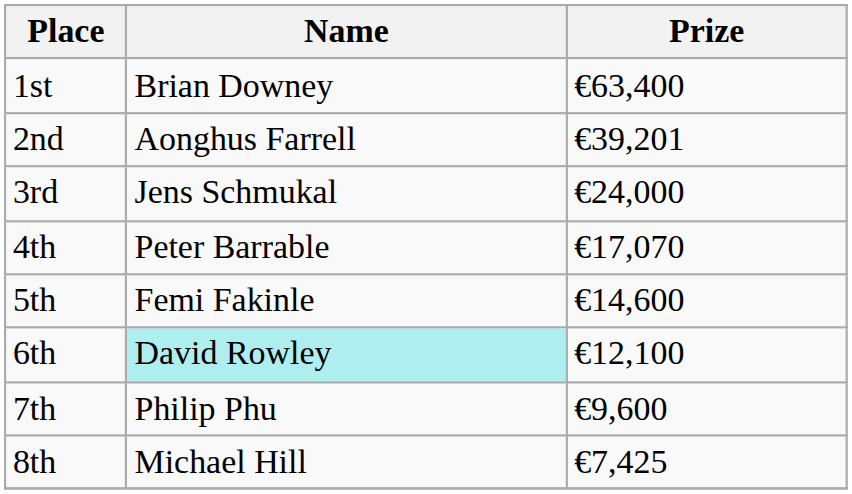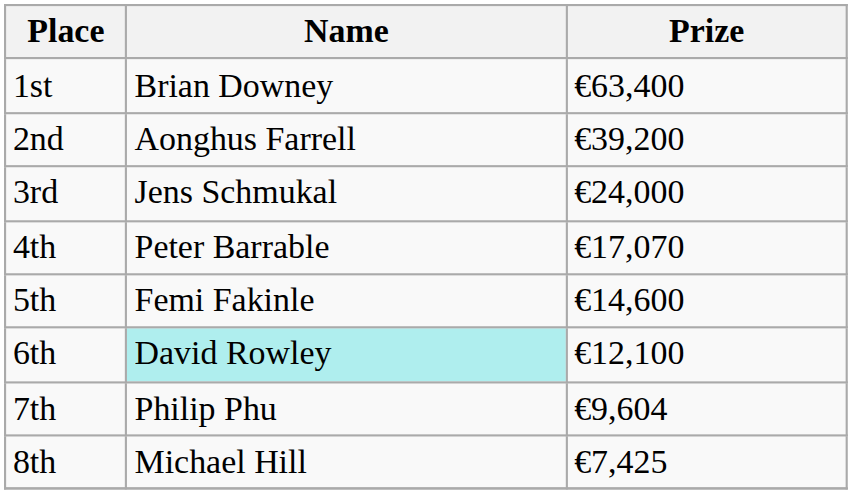2nd | Prize: €39,201 -> €39,200
7th | Prize: €9,600 -> €9,604
